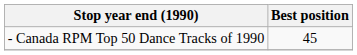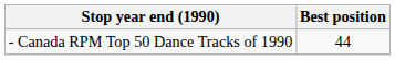- Canada RPM Top 50 Dance Tracks of 1990 | Best position: 45 -> 44
